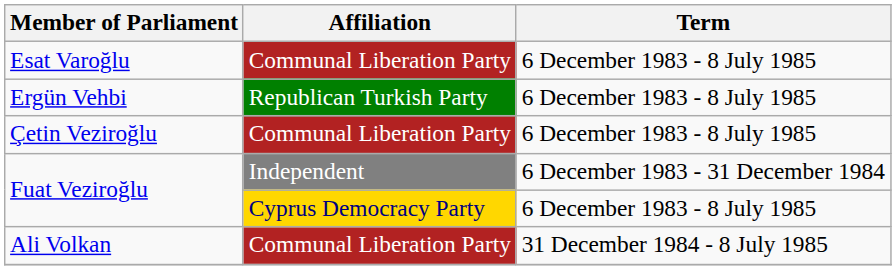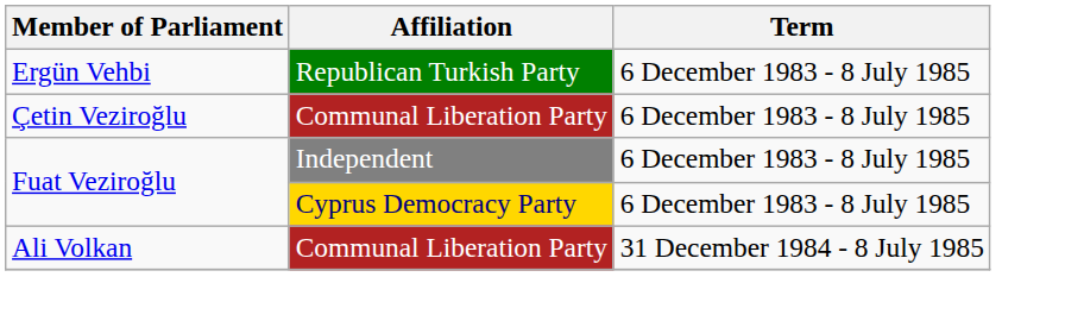- row: Esat Varoğlu | Communal Liberation Party | 6 December 1983 - 8 July 1985
Fuat Veziroğlu / Independent | Term: 6 December 1983 - 31 December 1984 -> 6 December 1983 - 8 July 1985
